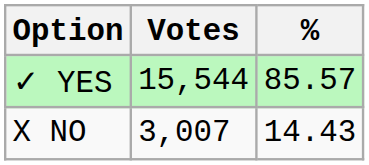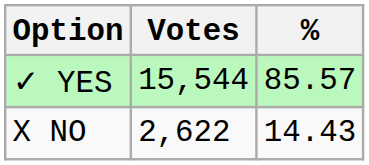X NO | Votes: 3,007 -> 2,622
